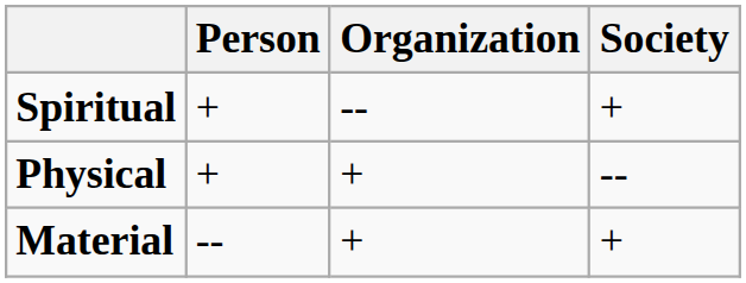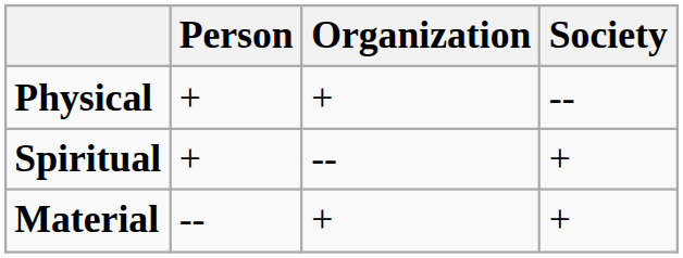rows swapped: Physical <-> Spiritual
